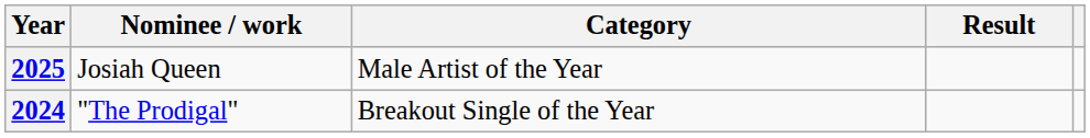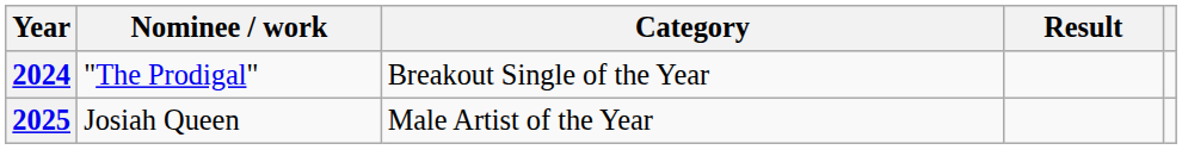rows swapped: 2024 <-> 2025
